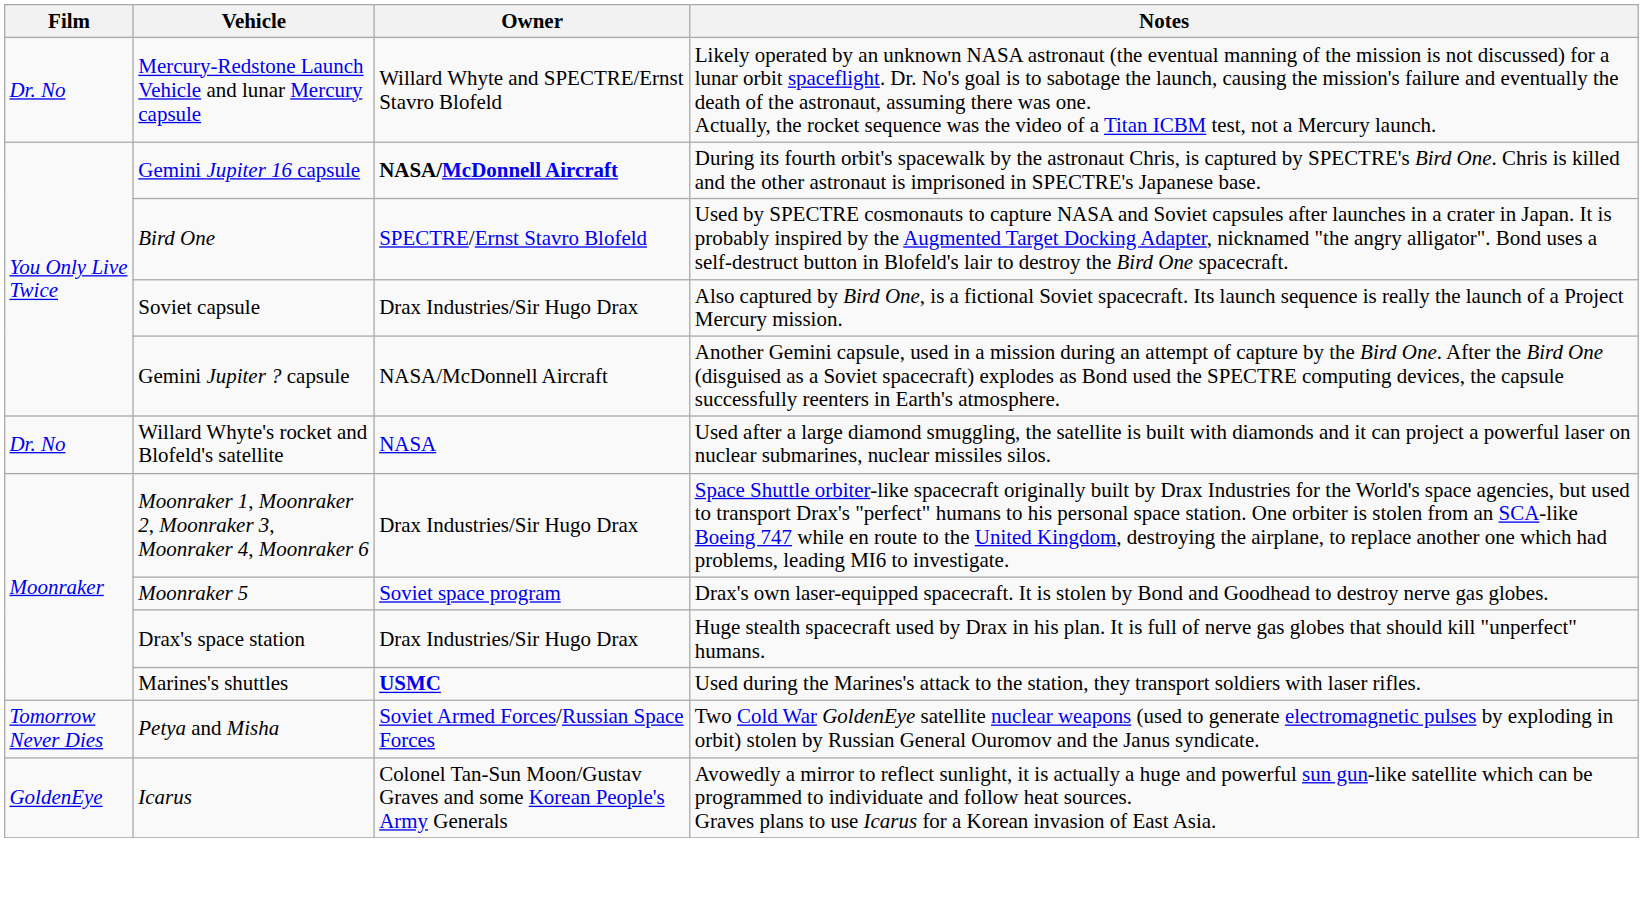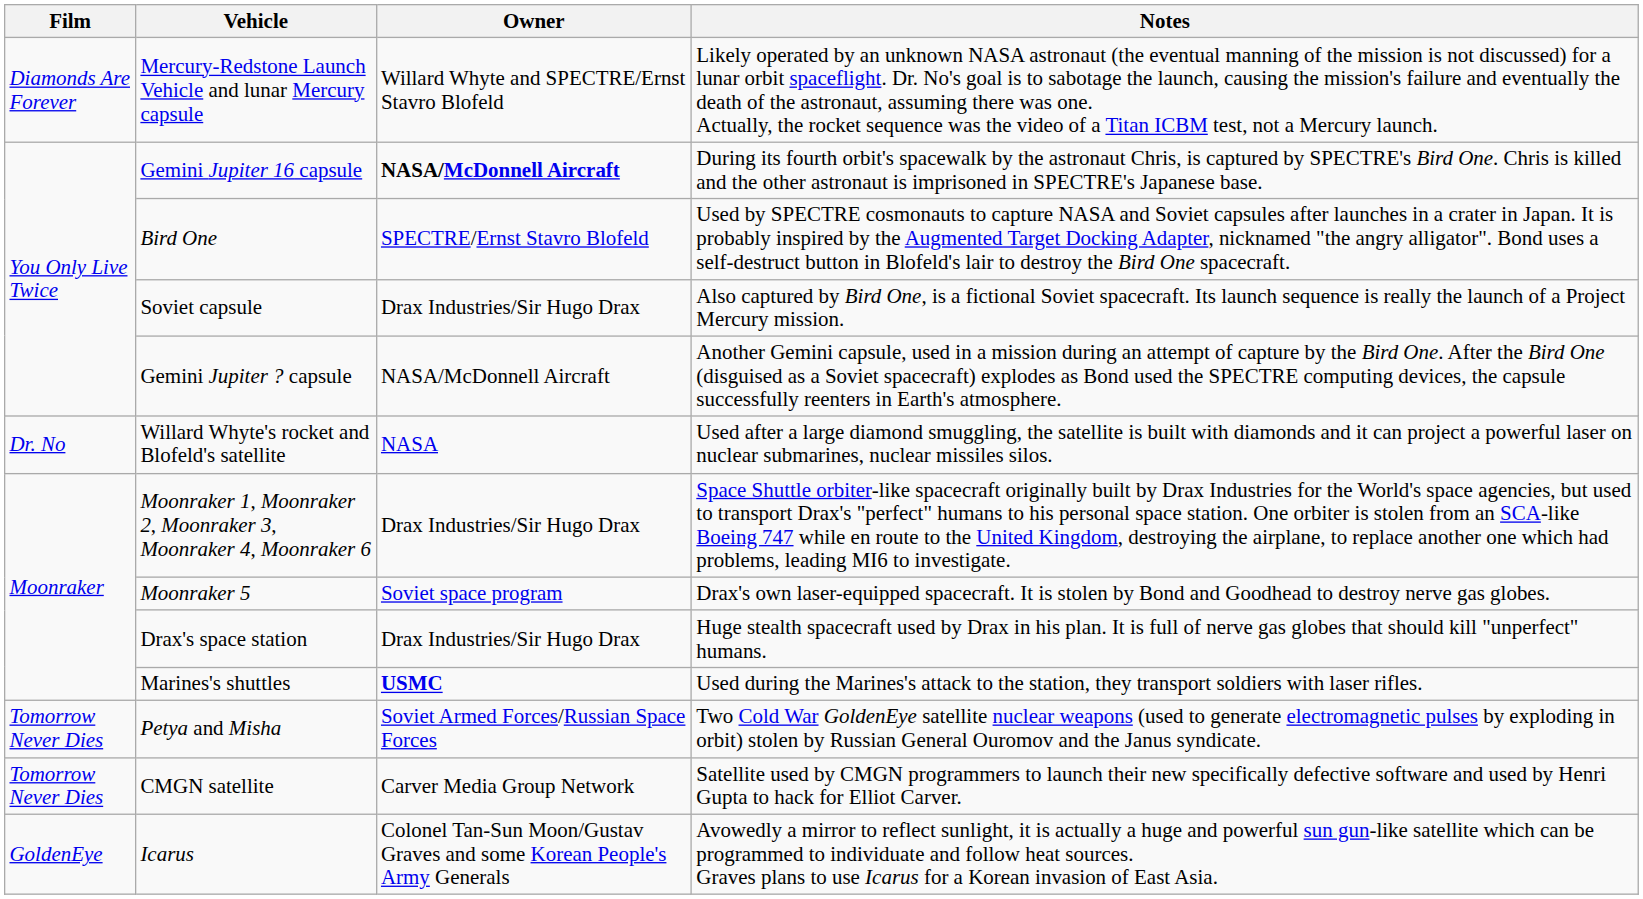Mercury-Redstone Launch Vehicle and lunar Mercury capsule | Film: Dr. No -> Diamonds Are Forever
+ row: Tomorrow Never Dies | CMGN satellite | Carver Media Group Network | Satellite used by CMGN programmers to launch their new specifically defective software and used by Henri Gupta to hack for Elliot Carver.
